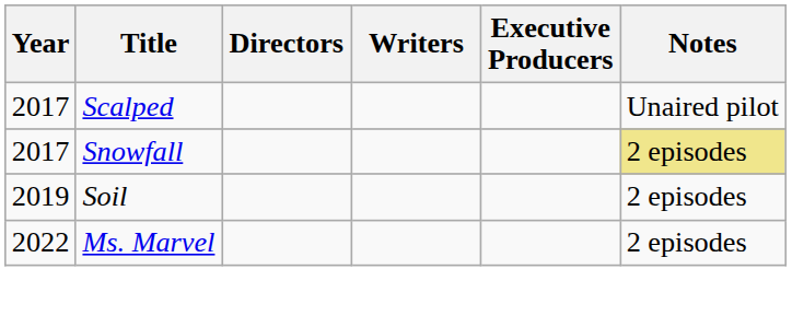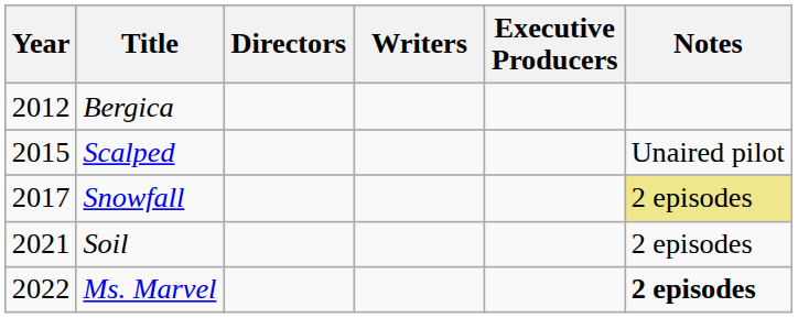+ row: 2012 | Bergica
Scalped | Year: 2017 -> 2015
Soil | Year: 2019 -> 2021
Ms. Marvel | Notes: normal -> bold
